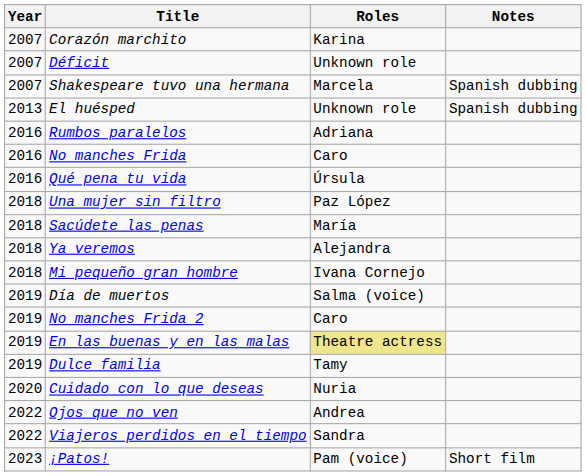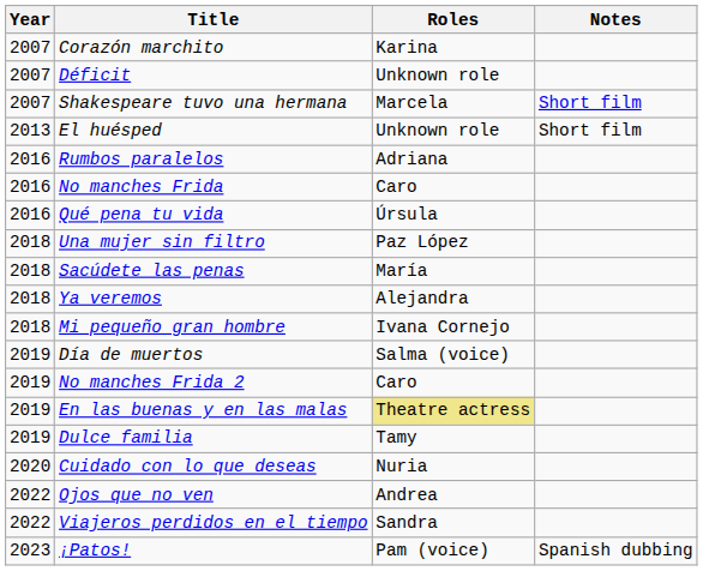Shakespeare tuvo una hermana | Notes: Spanish dubbing -> Short film
El huésped | Notes: Spanish dubbing -> Short film
¡Patos! | Notes: Short film -> Spanish dubbing
